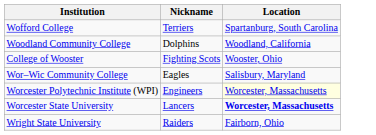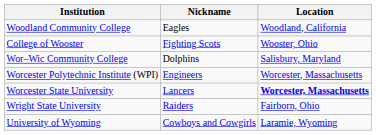- row: Wofford College | Terriers | Spartanburg, South Carolina
Woodland Community College | Nickname: Dolphins -> Eagles
Wor–Wic Community College | Nickname: Eagles -> Dolphins
Worcester Polytechnic Institute (WPI) | Location: lightyellow background -> no background
+ row: University of Wyoming | Cowboys and Cowgirls | Laramie, Wyoming
